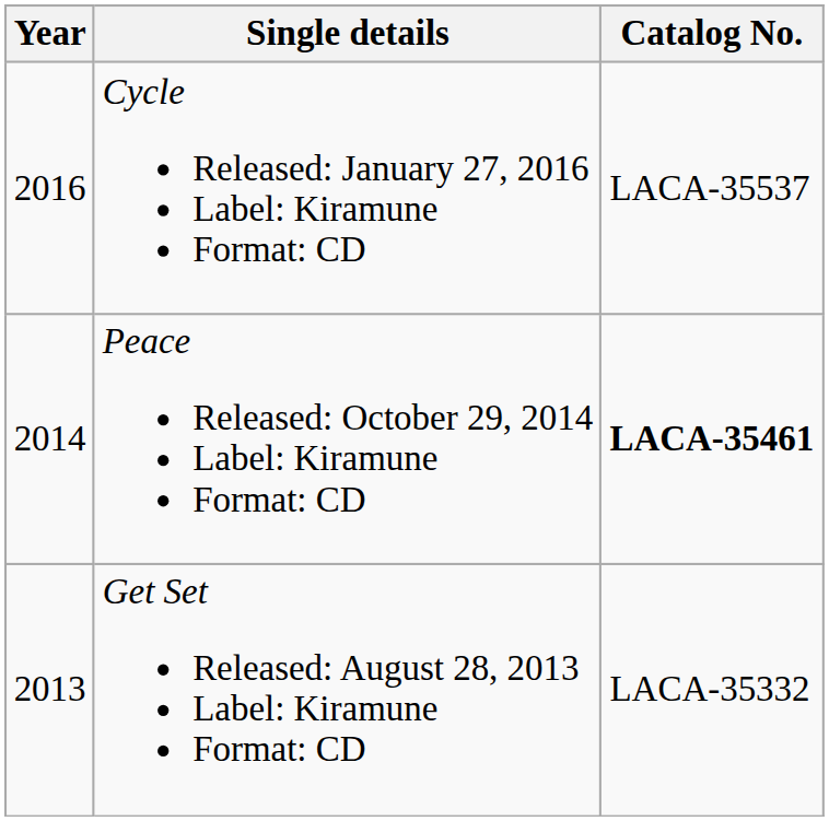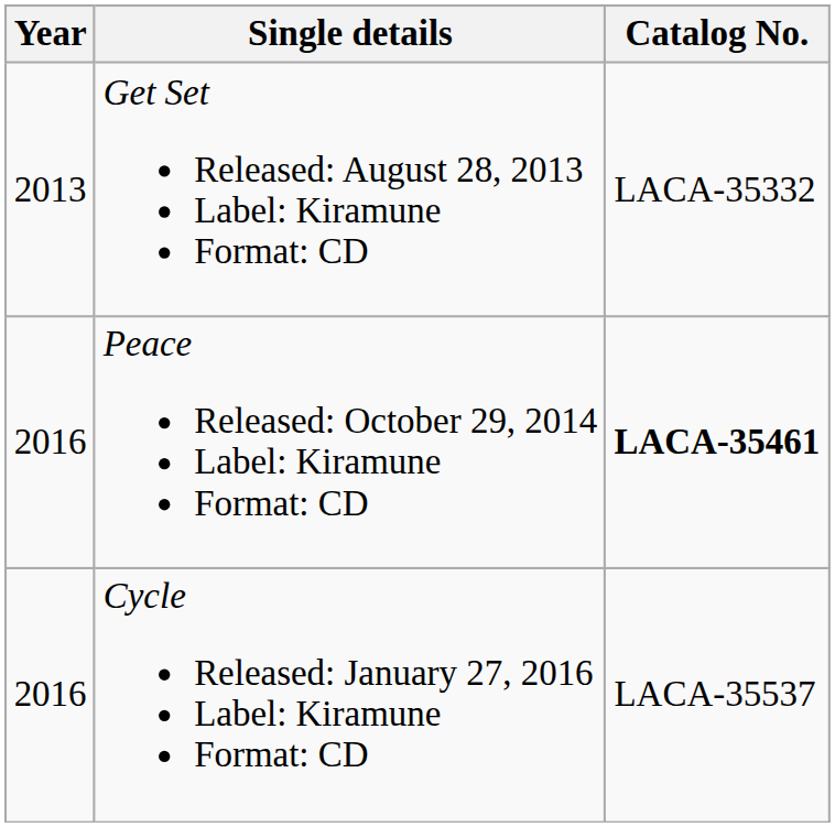rows swapped: Get Set Released: August 28, 2013 Label: Kiramune Format: CD <-> Cycle Released: January 27, 2016 Label: Kiramune Format: CD
Peace Released: October 29, 2014 Label: Kiramune Format: CD | Year: 2014 -> 2016
